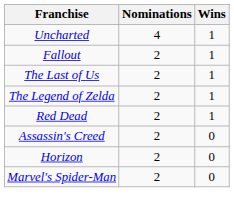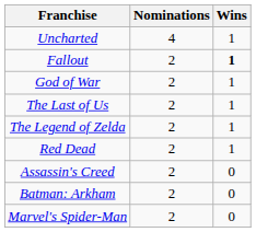Fallout | Wins: normal -> bold
+ row: God of War | 2 | 1
+ row: Batman: Arkham | 2 | 0
- row: Horizon | 2 | 0
